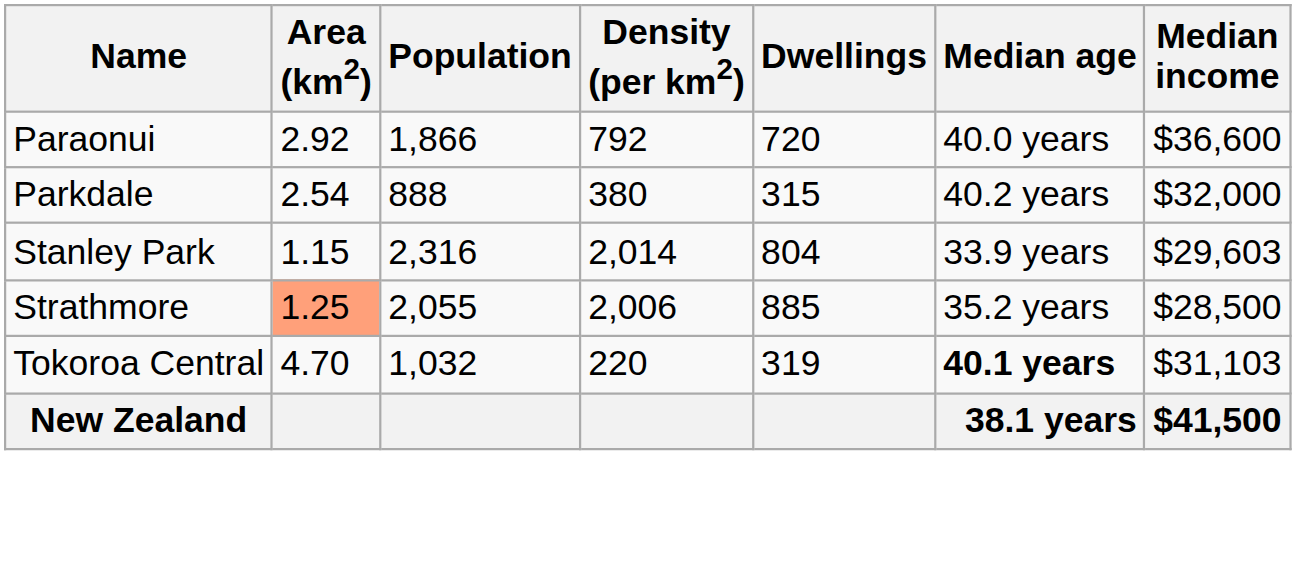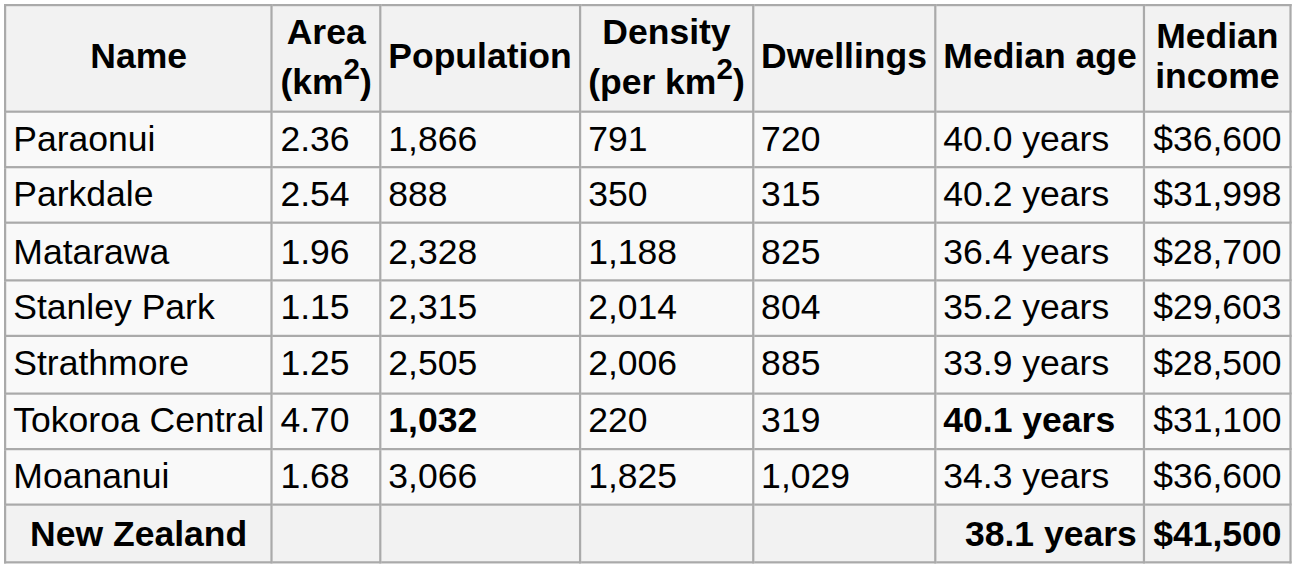Paraonui | Area (km2): 2.92 -> 2.36
Paraonui | Density (per km2): 792 -> 791
Parkdale | Density (per km2): 380 -> 350
Parkdale | Median income: $32,000 -> $31,998
+ row: Matarawa | 1.96 | 2,328 | 1,188 | 825 | 36.4 years | $28,700
Stanley Park | Population: 2,316 -> 2,315
Stanley Park | Median age: 33.9 years -> 35.2 years
Strathmore | Area (km2): lightsalmon background -> no background
Strathmore | Population: 2,055 -> 2,505
Strathmore | Median age: 35.2 years -> 33.9 years
Tokoroa Central | Population: normal -> bold
Tokoroa Central | Median income: $31,103 -> $31,100
+ row: Moananui | 1.68 | 3,066 | 1,825 | 1,029 | 34.3 years | $36,600
